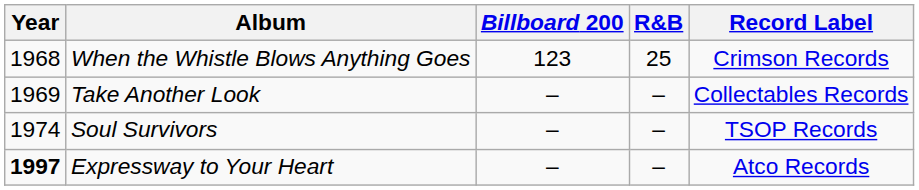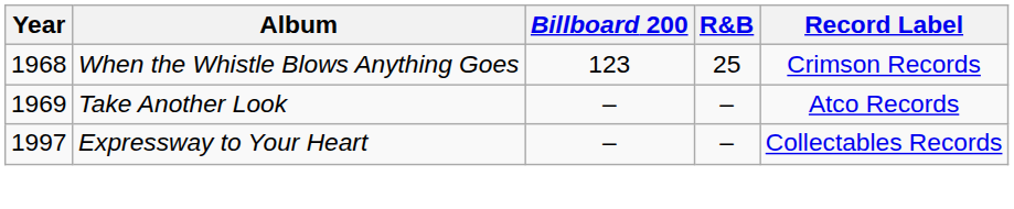Take Another Look | Record Label: Collectables Records -> Atco Records
- row: 1974 | Soul Survivors | – | – | TSOP Records
Expressway to Your Heart | Year: bold -> normal
Expressway to Your Heart | Record Label: Atco Records -> Collectables Records
